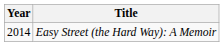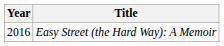Easy Street (the Hard Way): A Memoir | Year: 2014 -> 2016
